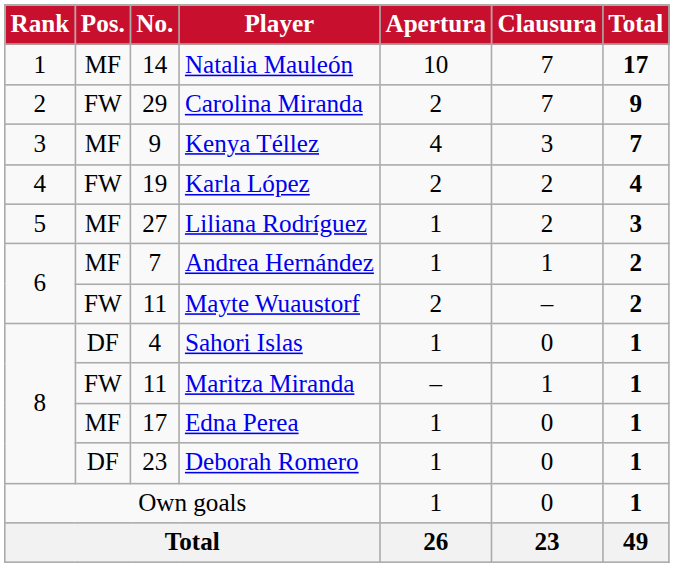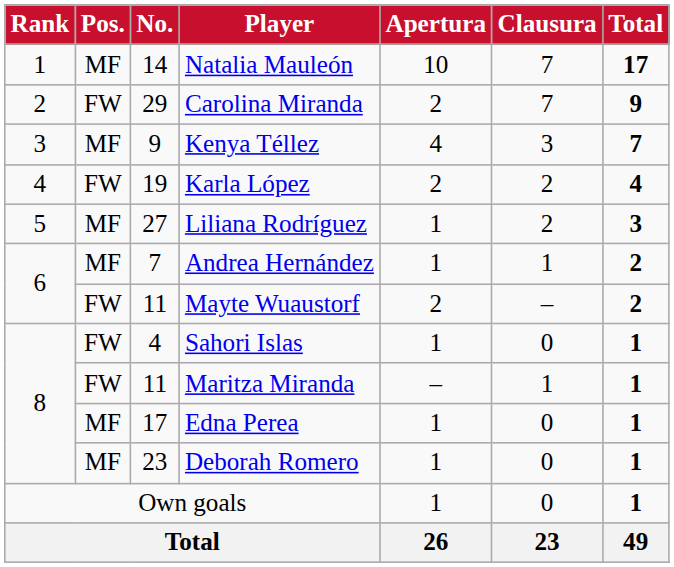Sahori Islas | Pos.: DF -> FW
Deborah Romero | Pos.: DF -> MF
